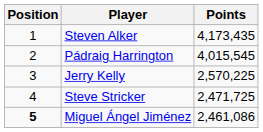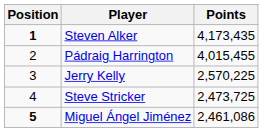Steven Alker | Position: normal -> bold
Pádraig Harrington | Points: 4,015,545 -> 4,015,455
Steve Stricker | Points: 2,471,725 -> 2,473,725
